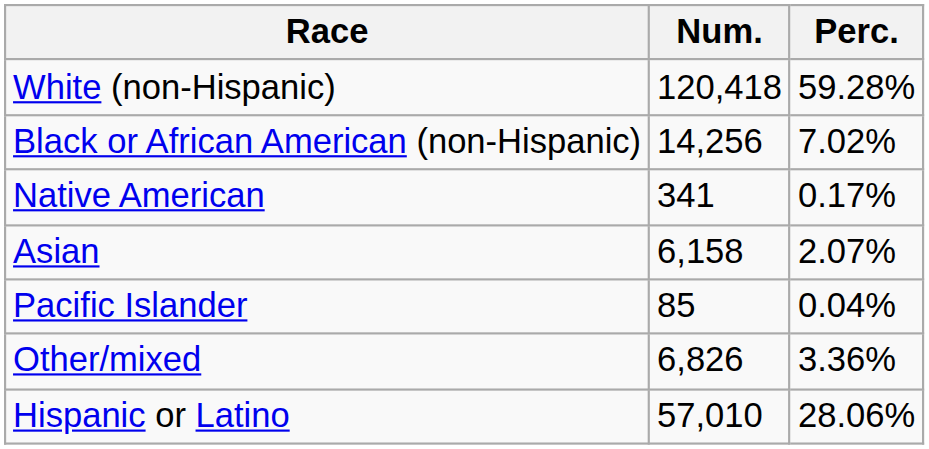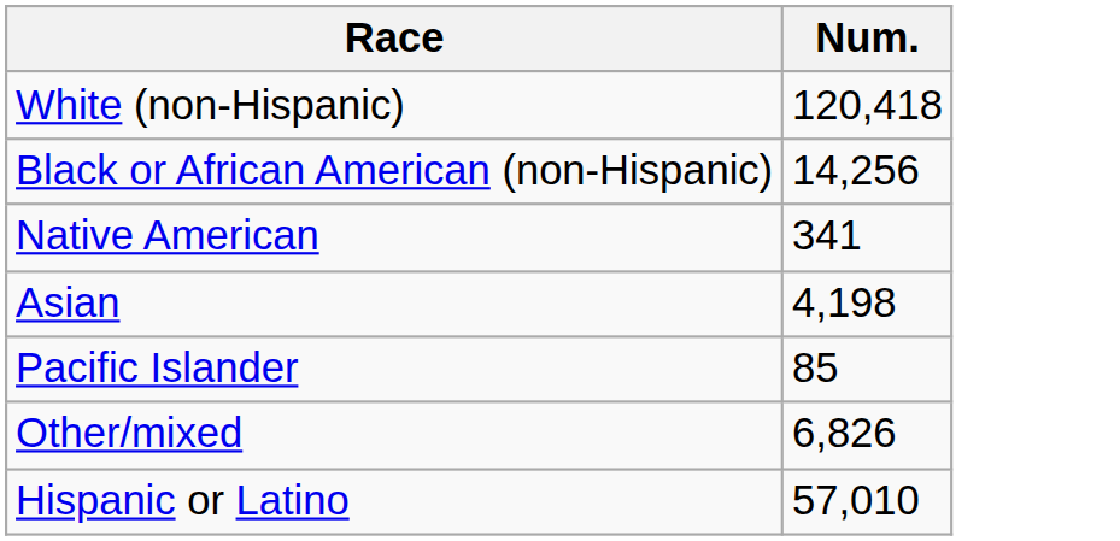- column: Perc. | 59.28% | 7.02% | 0.17% | 2.07% | 0.04% | 3.36% | 28.06%
Asian | Num.: 6,158 -> 4,198
